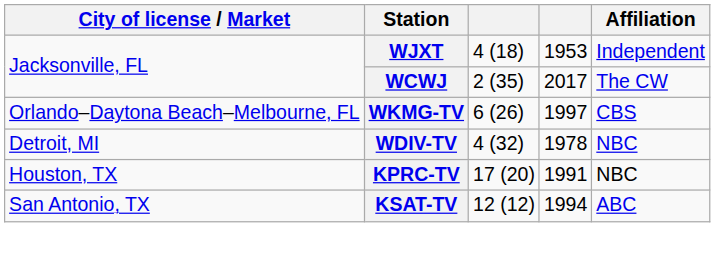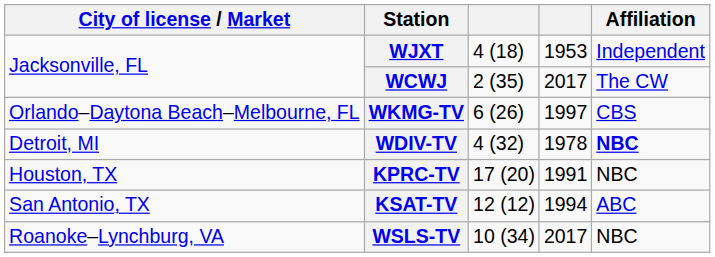WDIV-TV | Affiliation: normal -> bold
+ row: Roanoke–Lynchburg, VA | WSLS-TV | 10 (34) | 2017 | NBC
